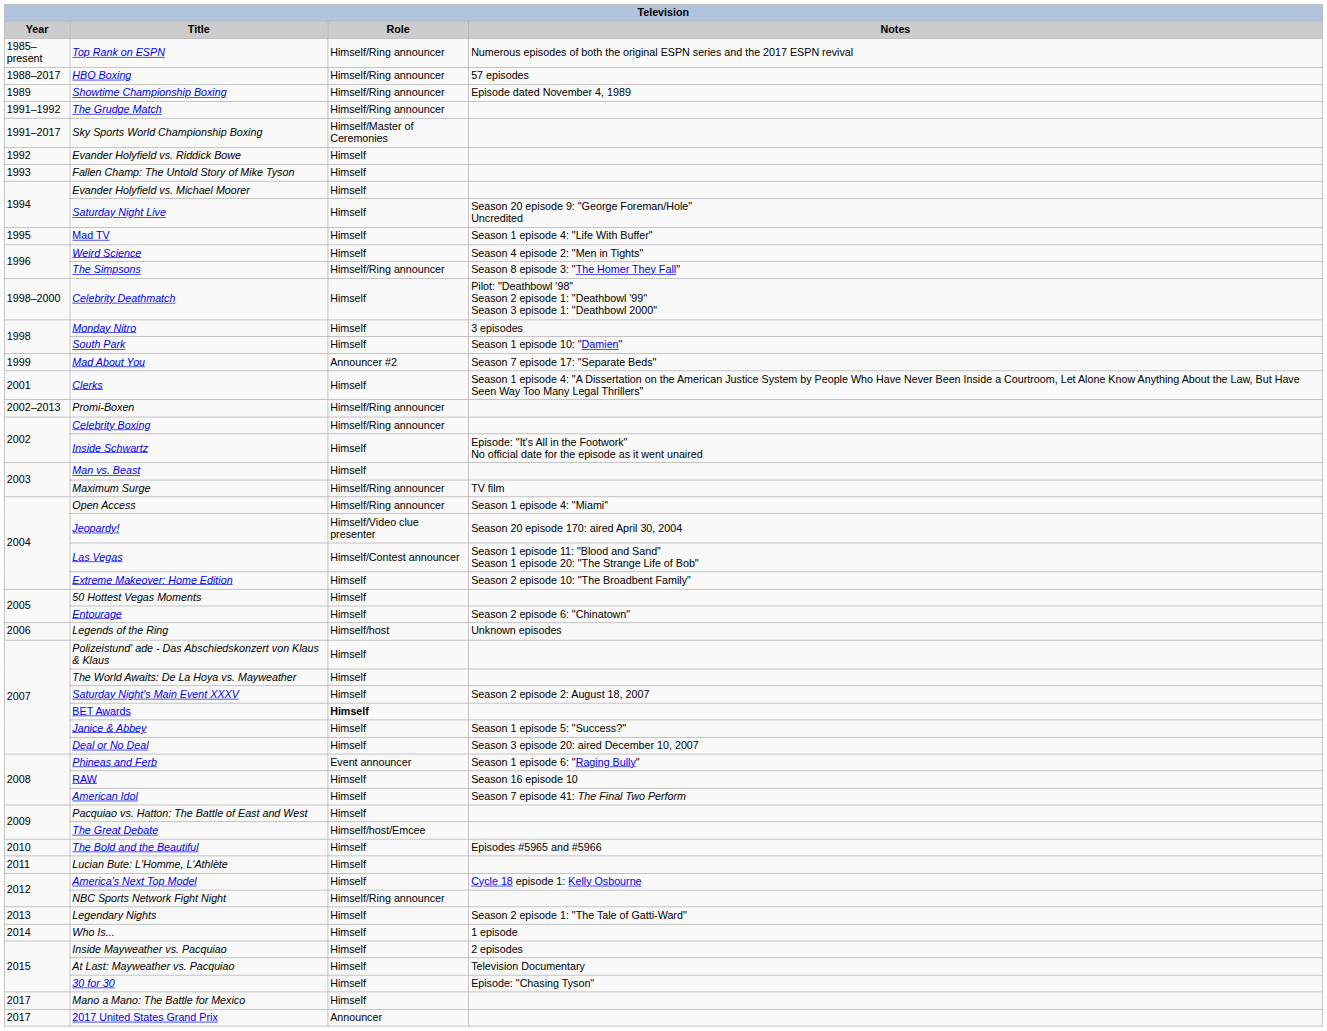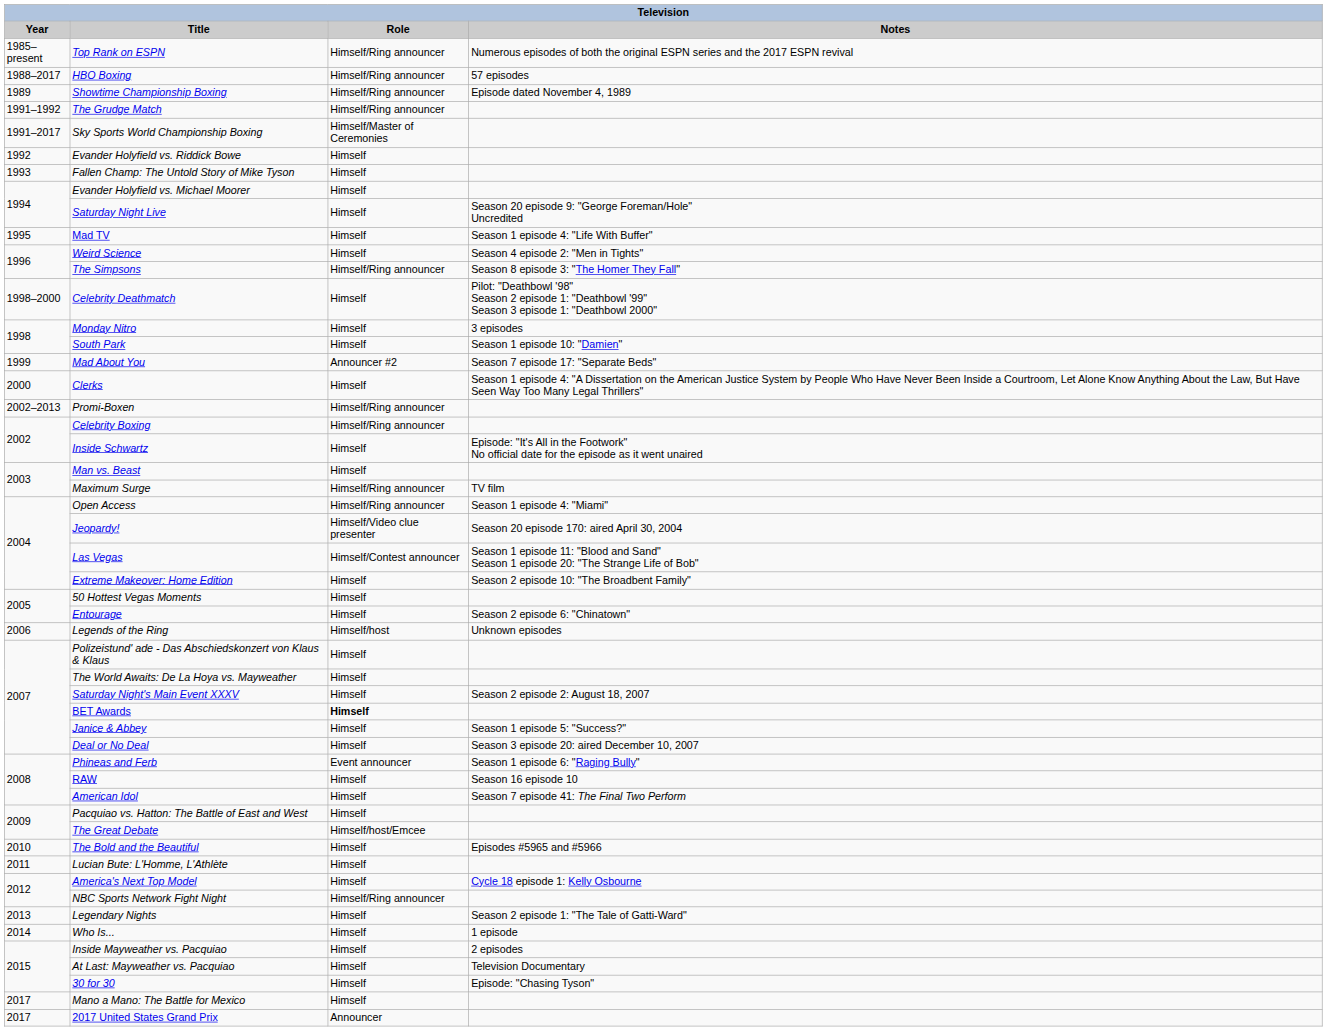Clerks | Year: 2001 -> 2000
